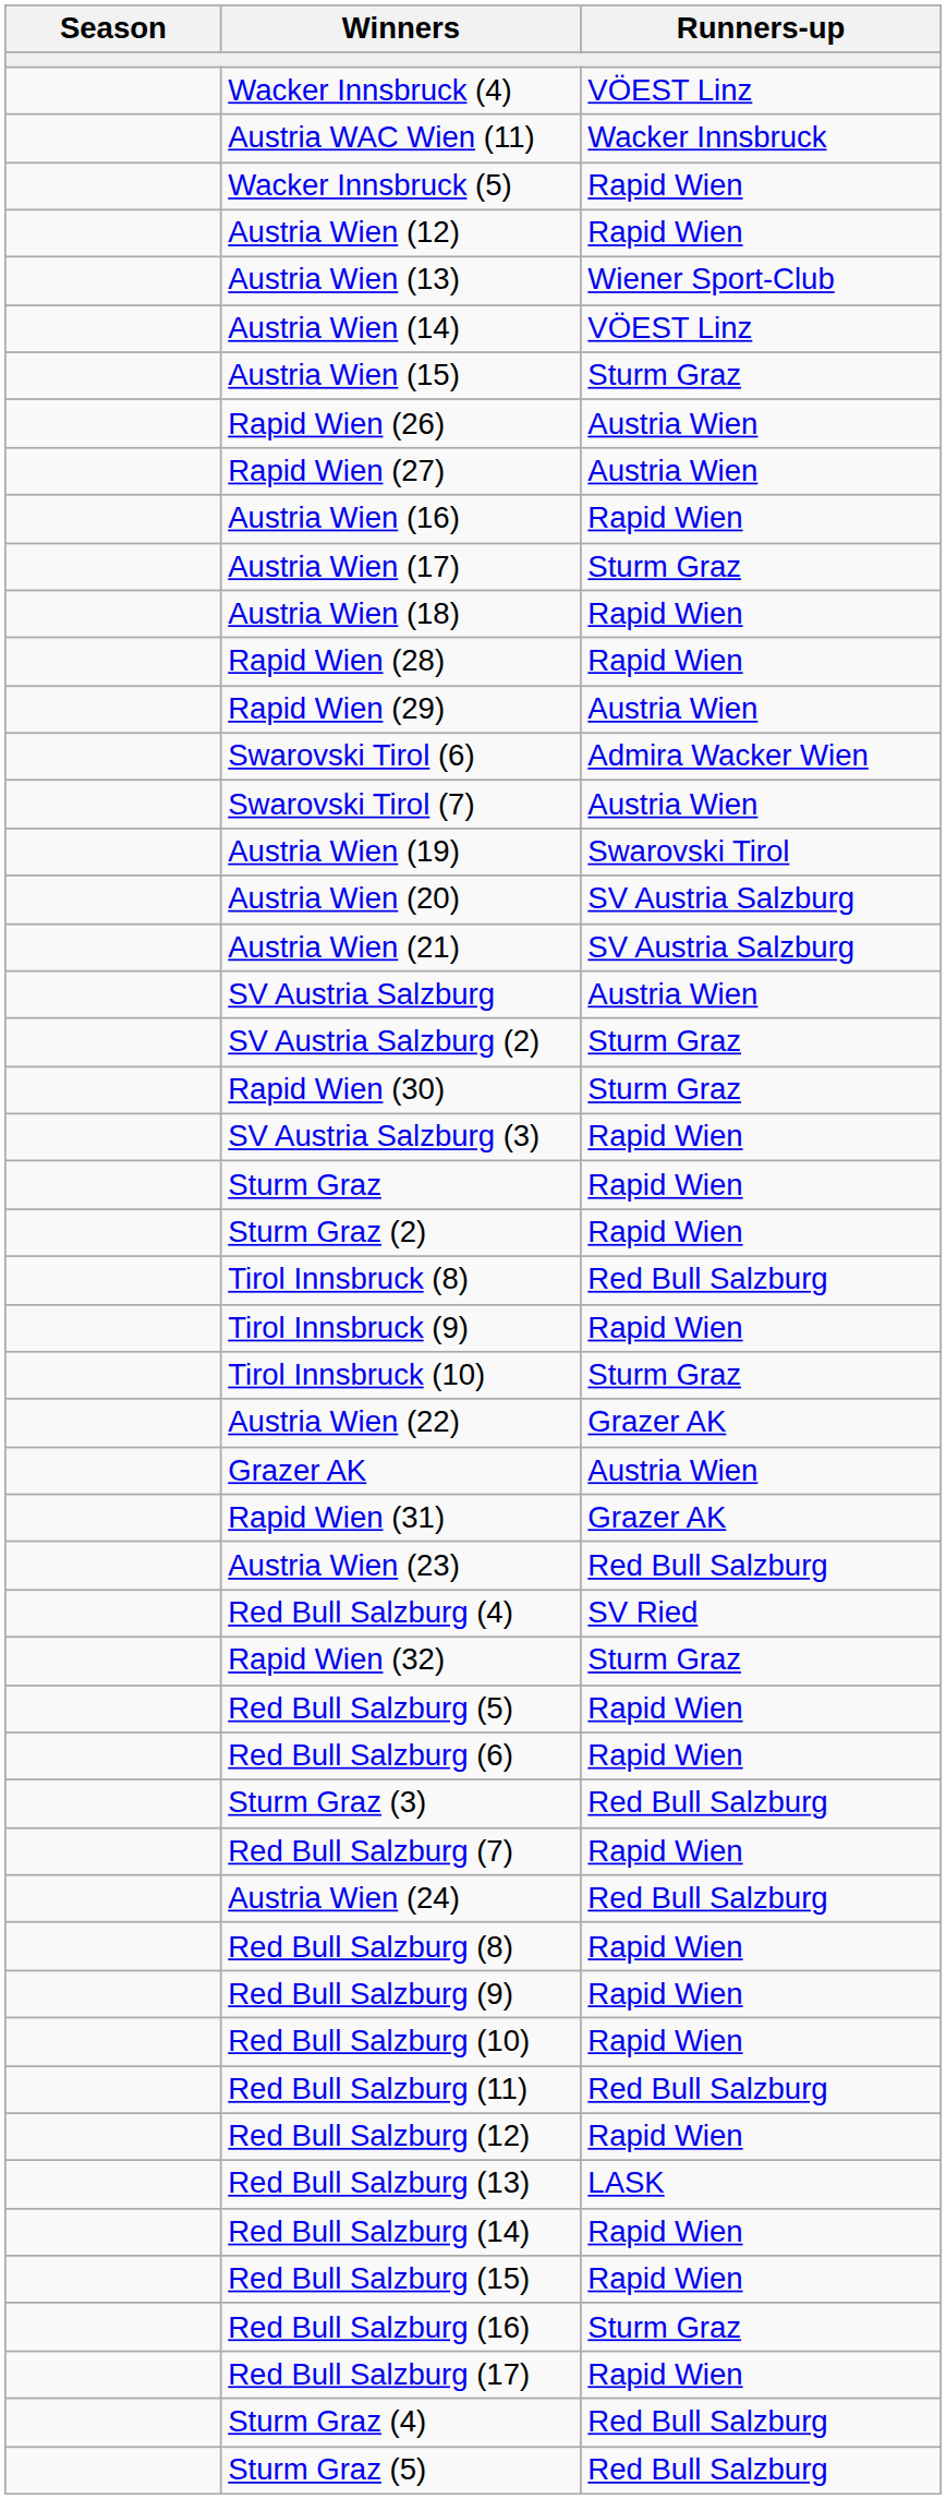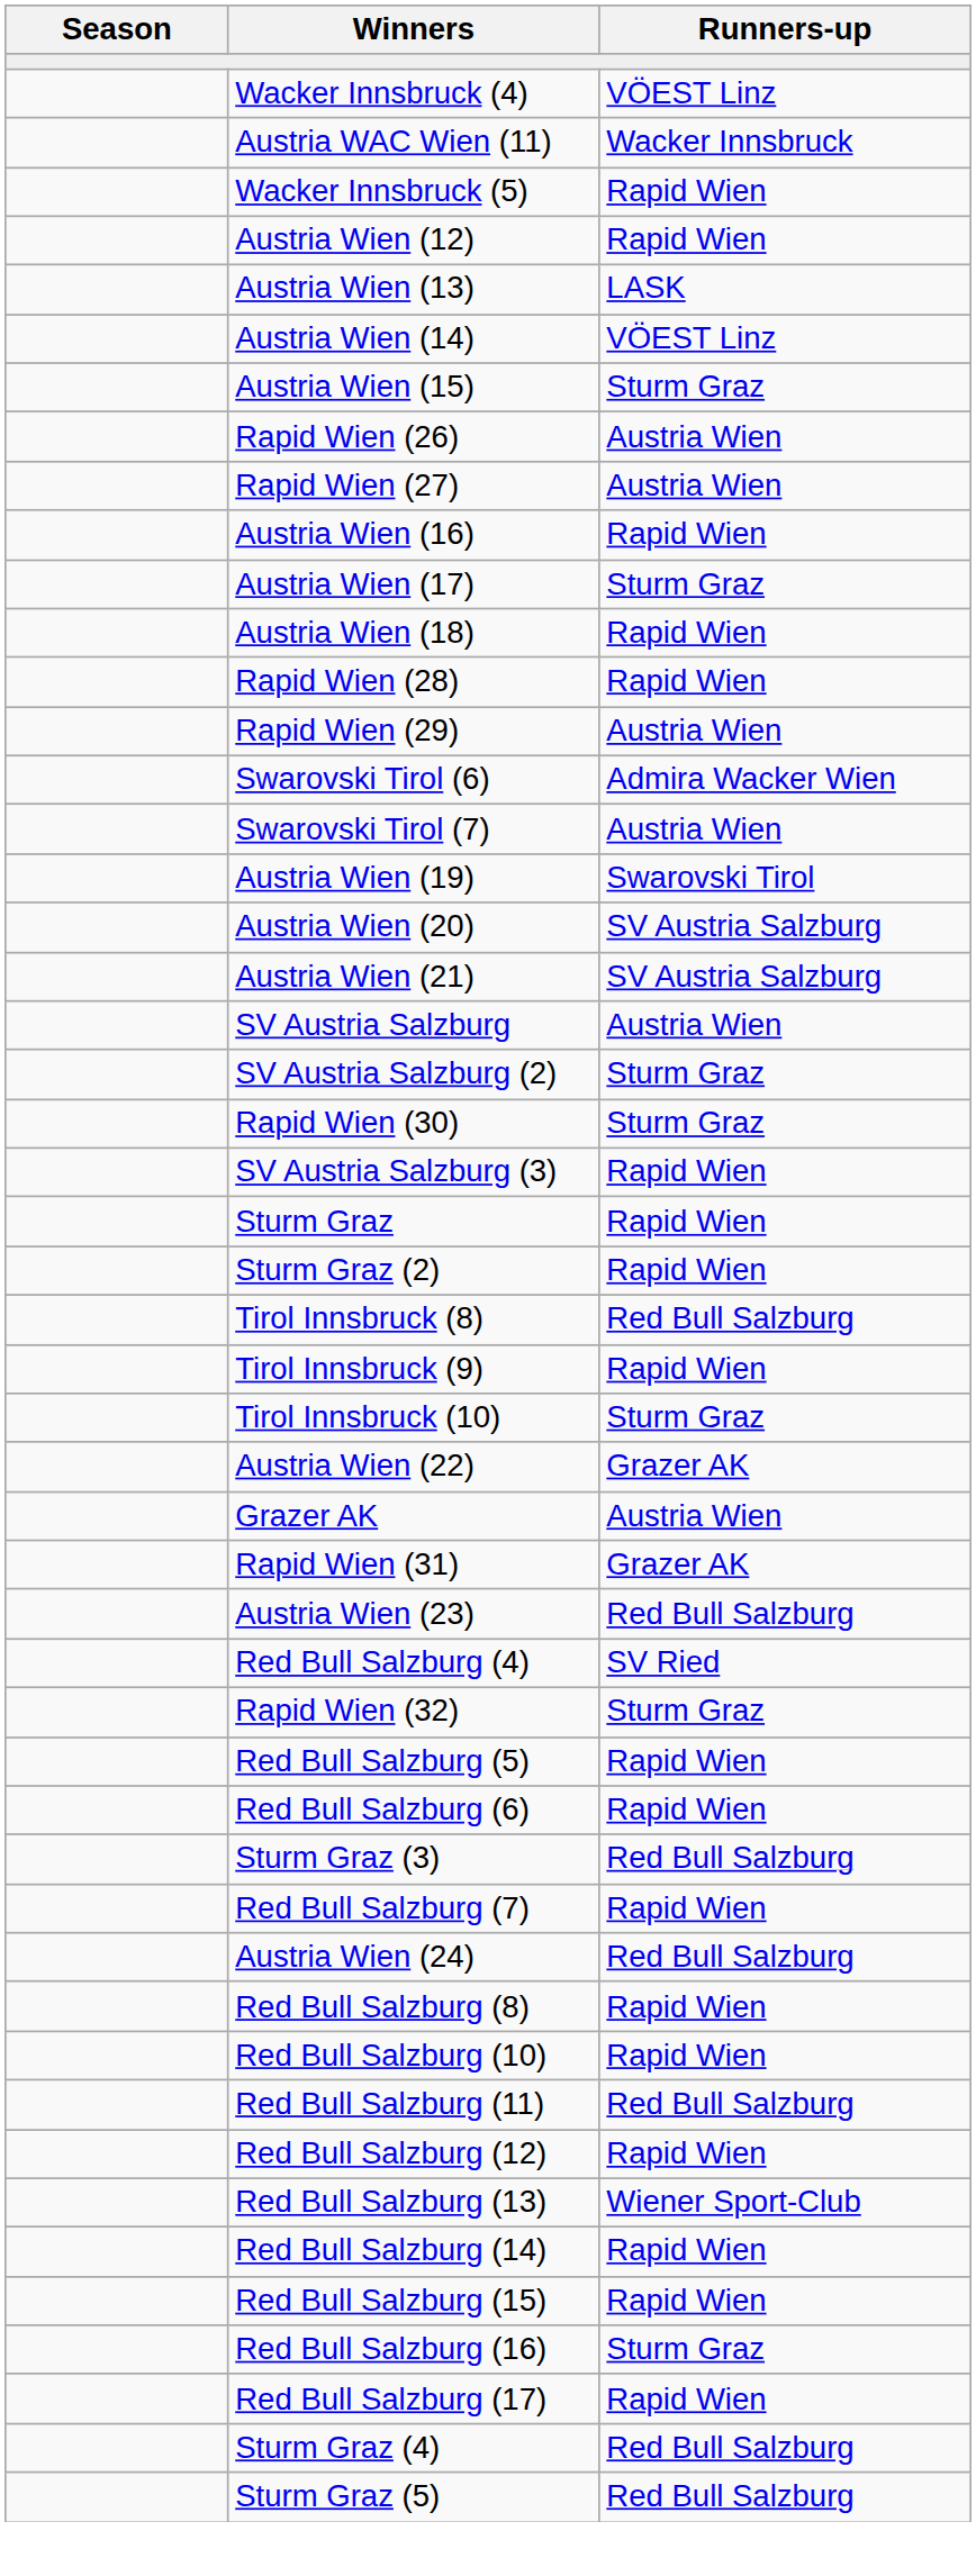Austria Wien (13) | Runners-up: Wiener Sport-Club -> LASK
- row: Red Bull Salzburg (9) | Rapid Wien
Red Bull Salzburg (13) | Runners-up: LASK -> Wiener Sport-Club
